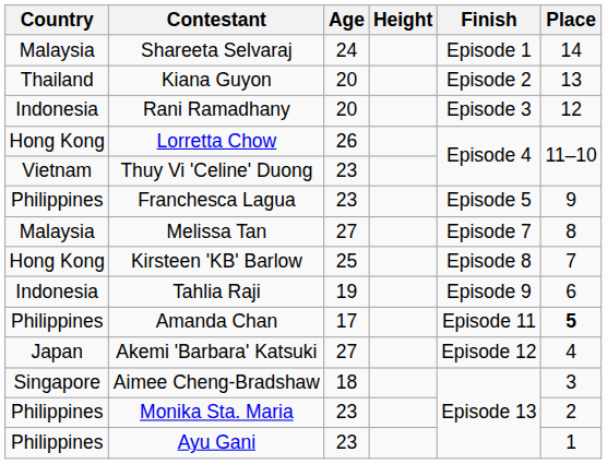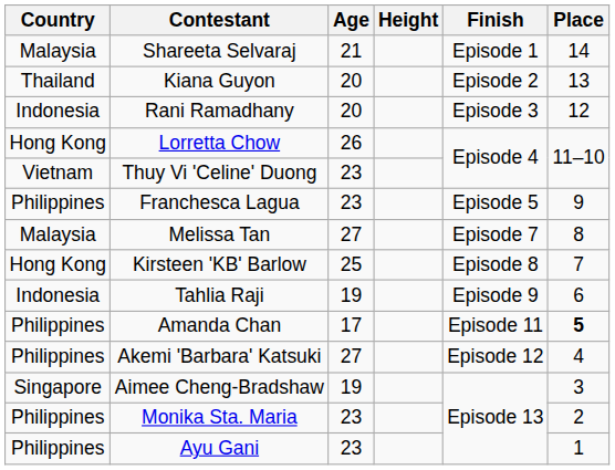Shareeta Selvaraj | Age: 24 -> 21
Akemi 'Barbara' Katsuki | Country: Japan -> Philippines
Aimee Cheng-Bradshaw | Age: 18 -> 19
